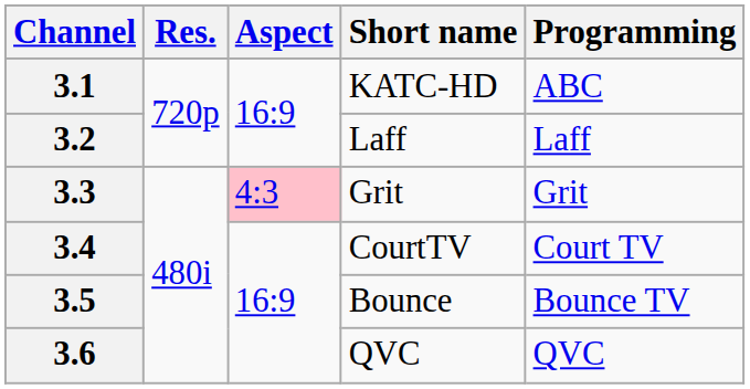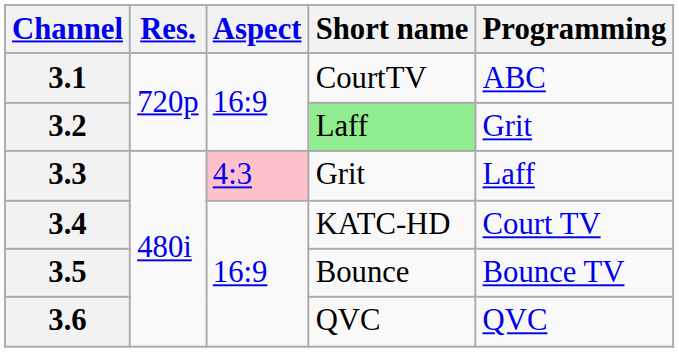3.1 | Short name: KATC-HD -> CourtTV
3.2 | Short name: no background -> lightgreen background
3.2 | Programming: Laff -> Grit
3.3 | Programming: Grit -> Laff
3.4 | Short name: CourtTV -> KATC-HD
